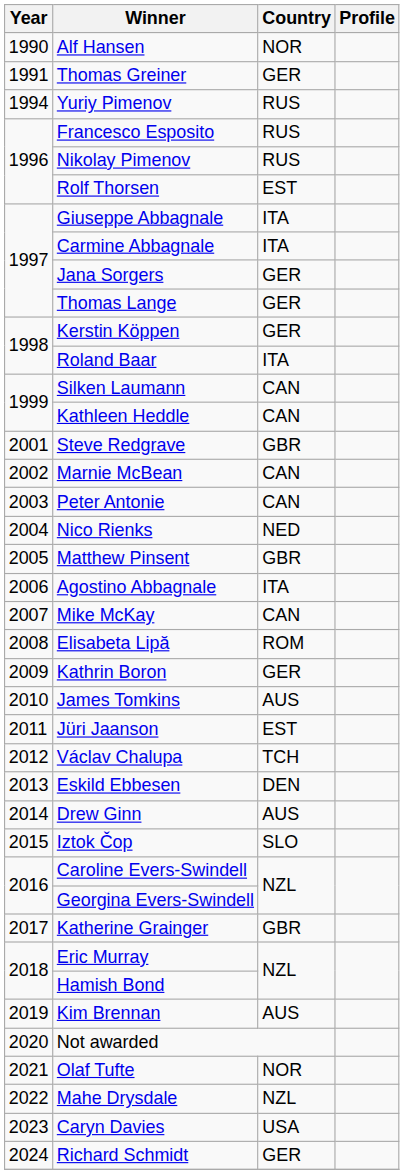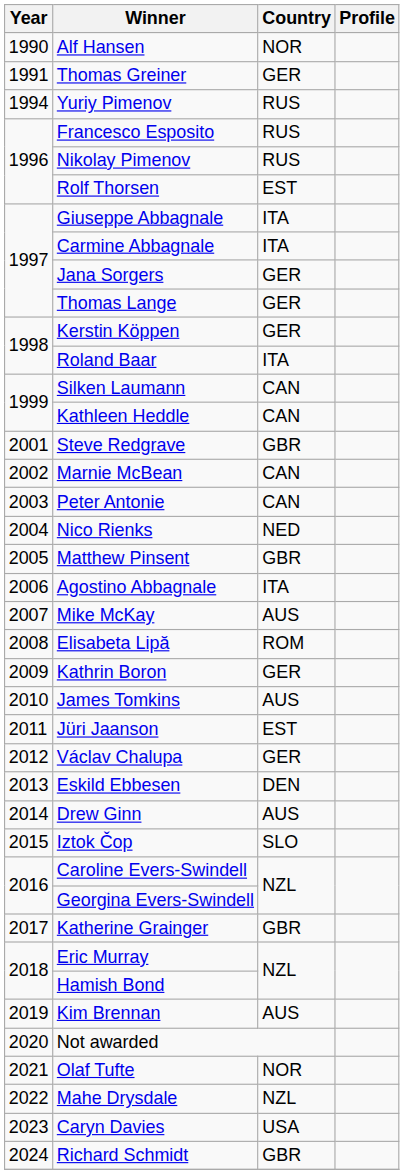Mike McKay | Country: CAN -> AUS
Václav Chalupa | Country: TCH -> GER
Richard Schmidt | Country: GER -> GBR
